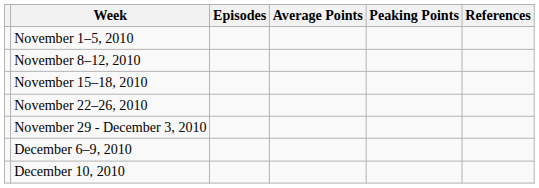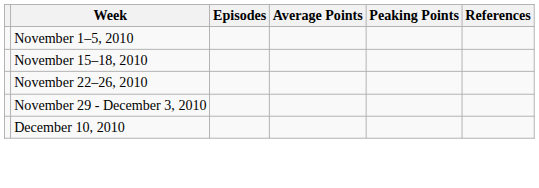- row: November 8–12, 2010
- row: December 6–9, 2010
